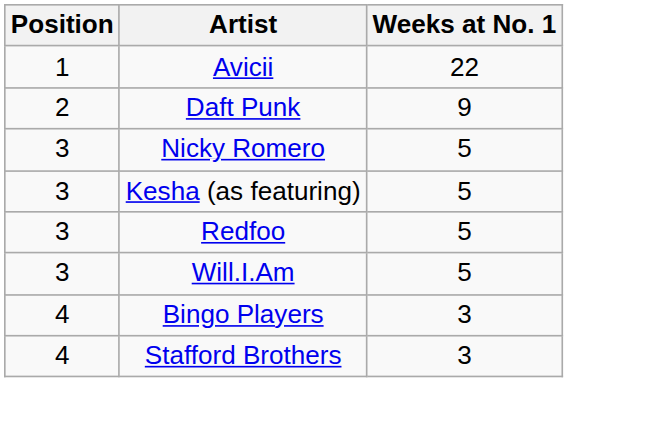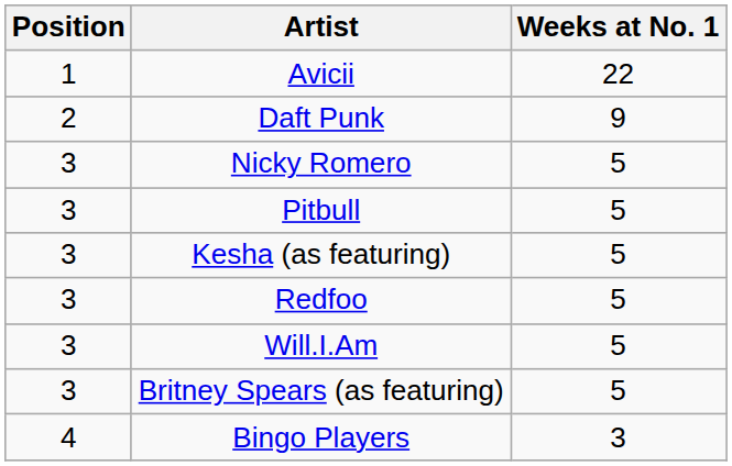+ row: 3 | Pitbull | 5
+ row: 3 | Britney Spears (as featuring) | 5
- row: 4 | Stafford Brothers | 3
